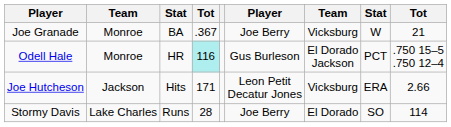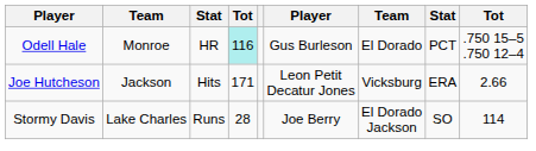- row: Joe Granade | Monroe | BA | .367 | Joe Berry | Vicksburg | W | 21
Odell Hale | column 7: El Dorado Jackson -> El Dorado
Stormy Davis | column 7: El Dorado -> El Dorado Jackson
